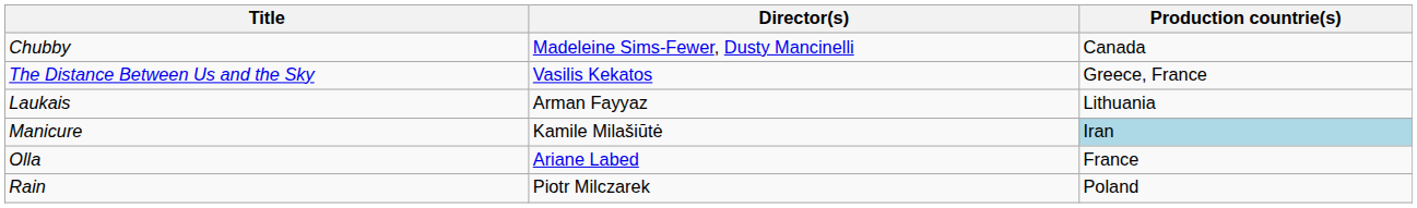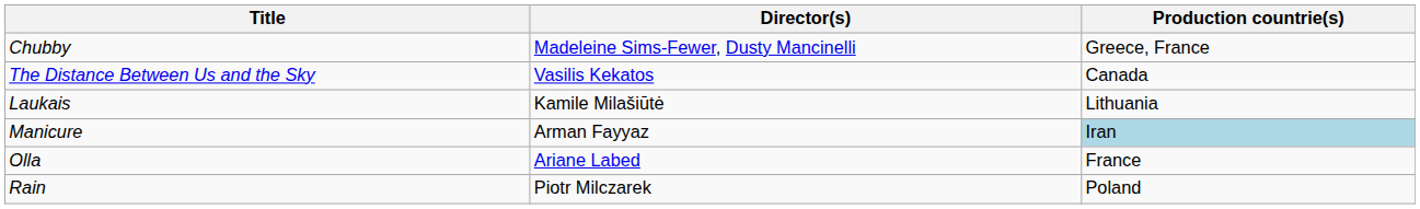Chubby | Production countrie(s): Canada -> Greece, France
The Distance Between Us and the Sky | Production countrie(s): Greece, France -> Canada
Laukais | Director(s): Arman Fayyaz -> Kamile Milašiūtė
Manicure | Director(s): Kamile Milašiūtė -> Arman Fayyaz
